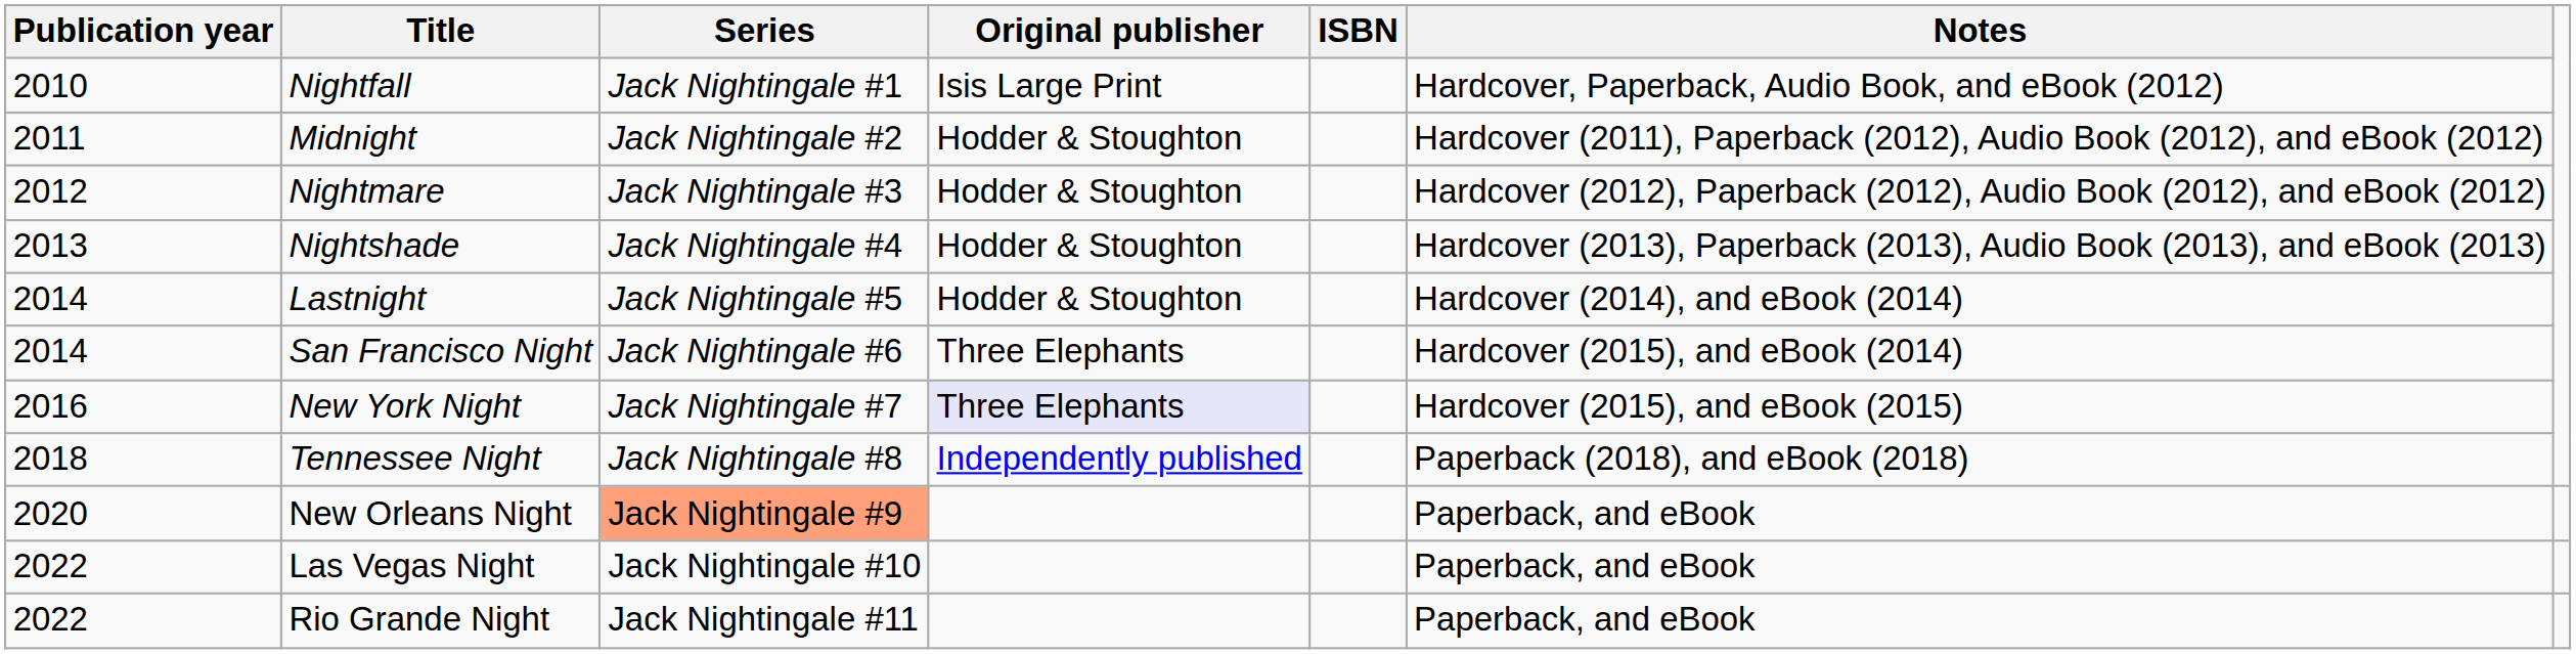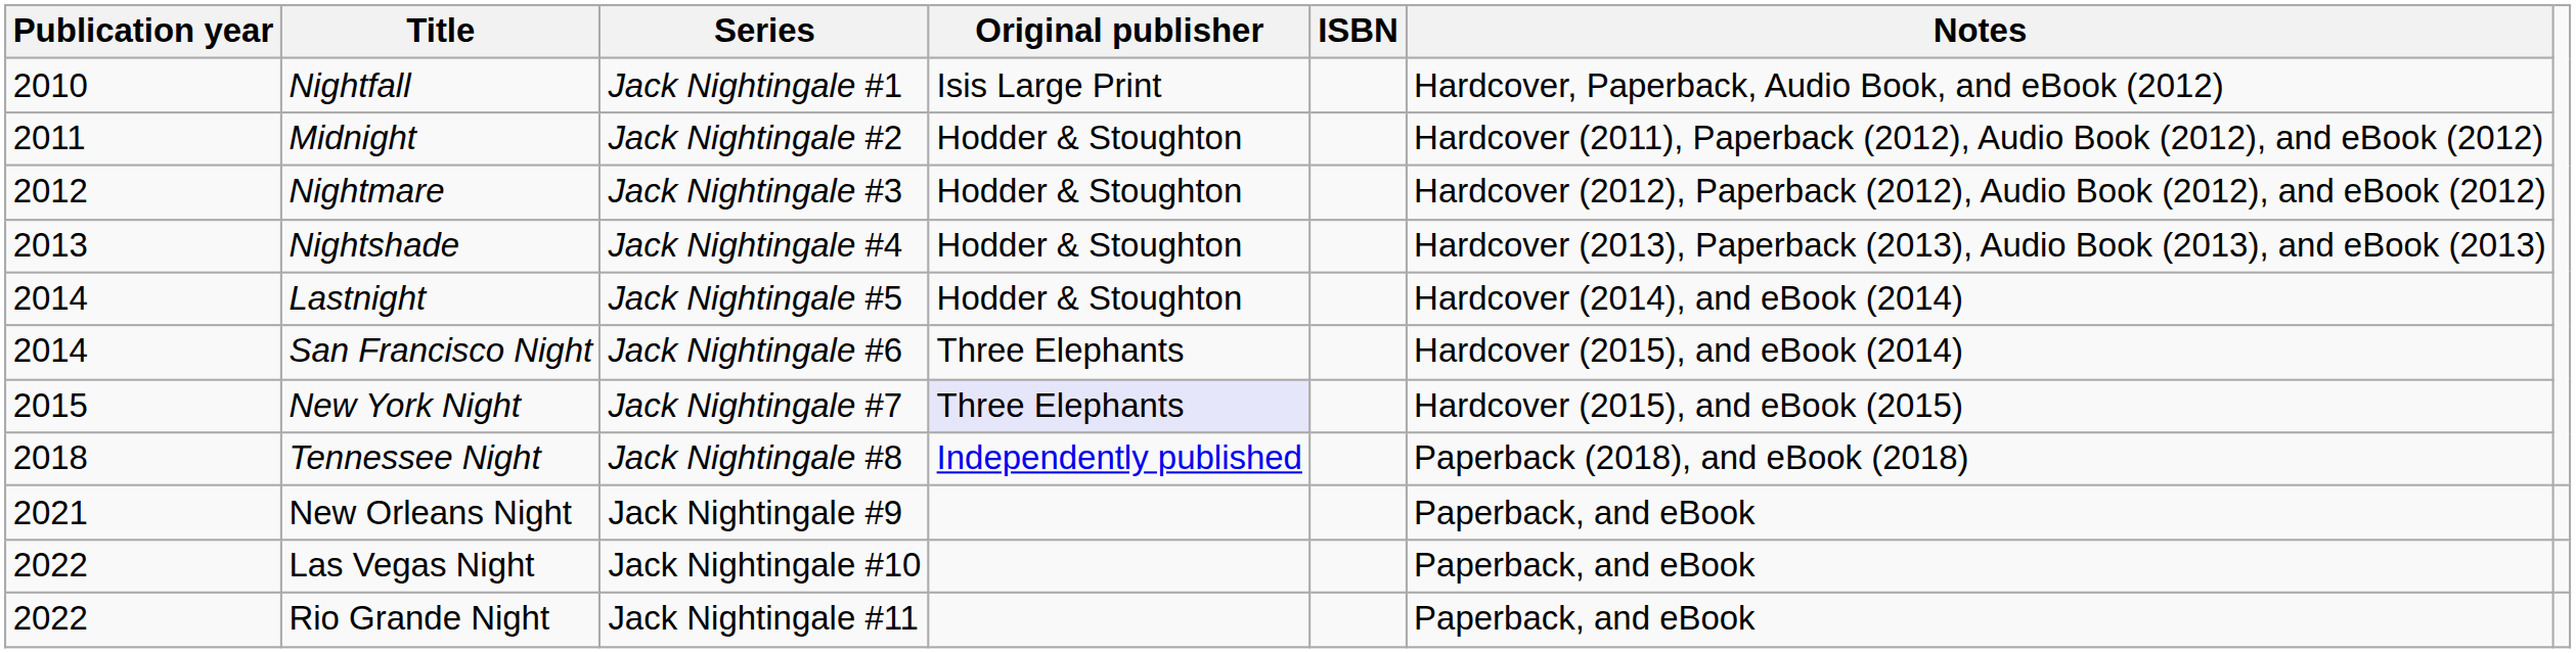New York Night | Publication year: 2016 -> 2015
New Orleans Night | Publication year: 2020 -> 2021
New Orleans Night | Series: lightsalmon background -> no background
